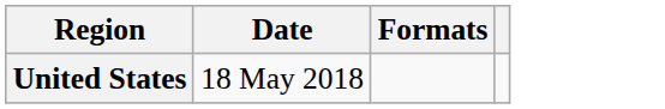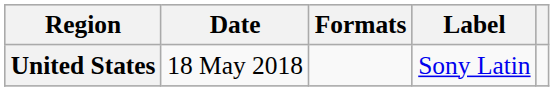+ column: Label | Sony Latin
